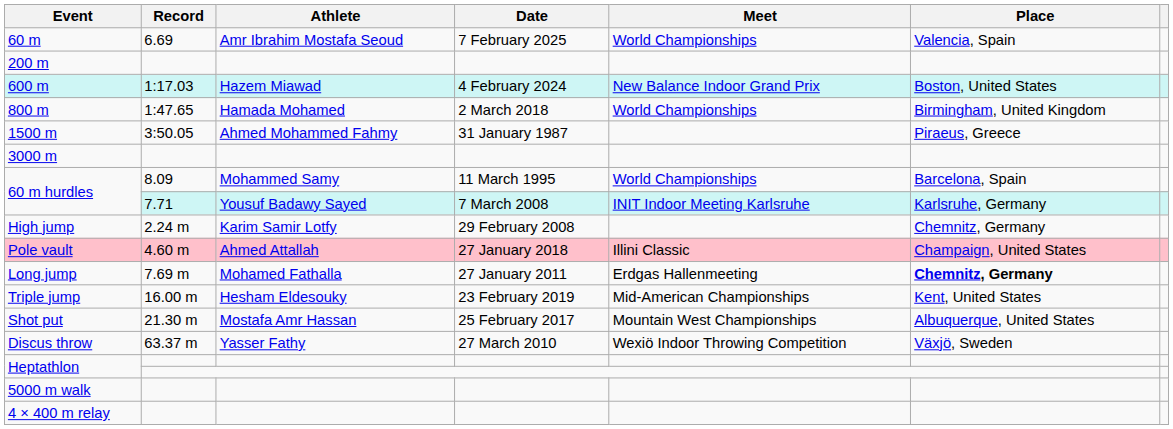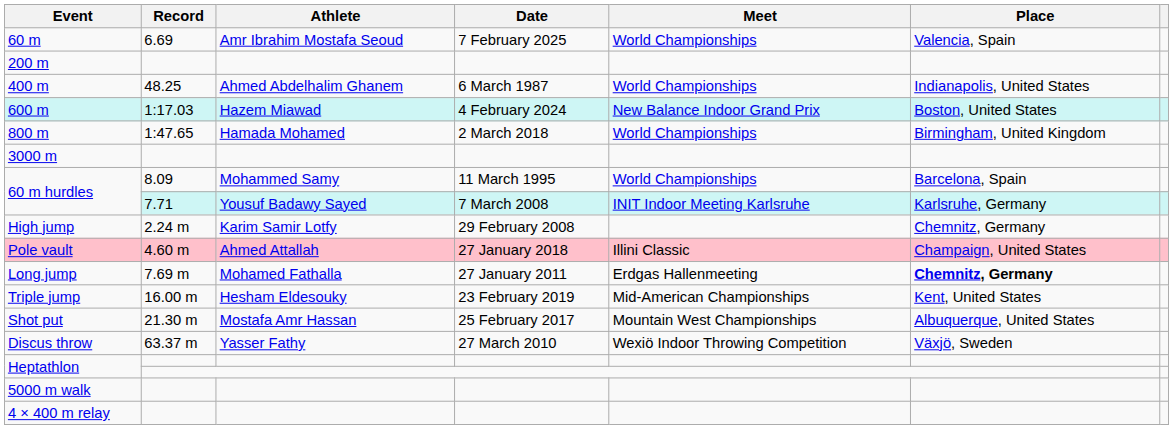+ row: 400 m | 48.25 | Ahmed Abdelhalim Ghanem | 6 March 1987 | World Championships | Indianapolis, United States
- row: 1500 m | 3:50.05 | Ahmed Mohammed Fahmy | 31 January 1987 | Piraeus, Greece
